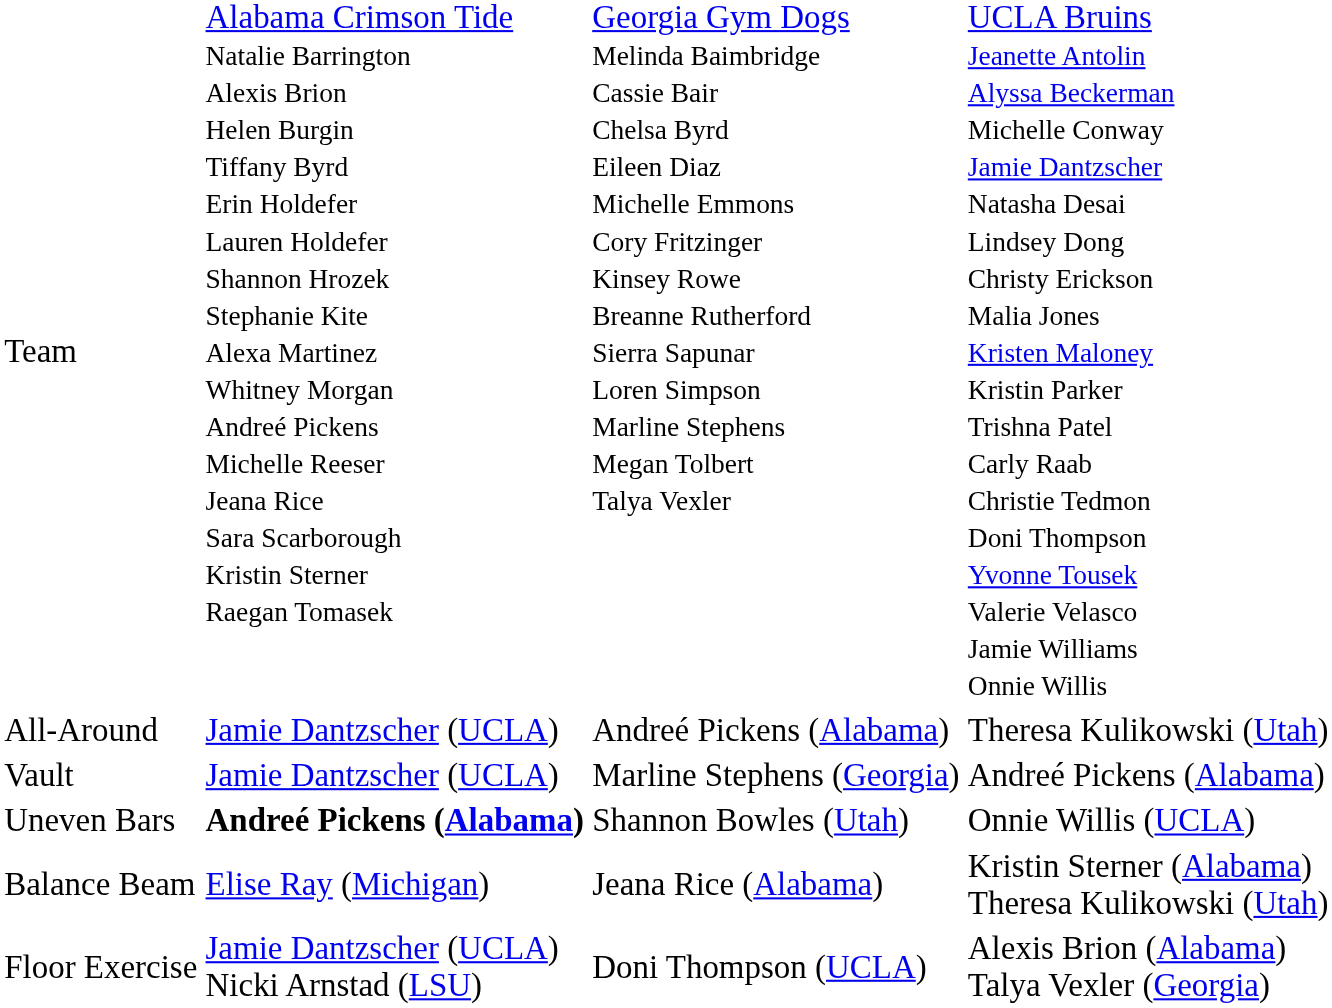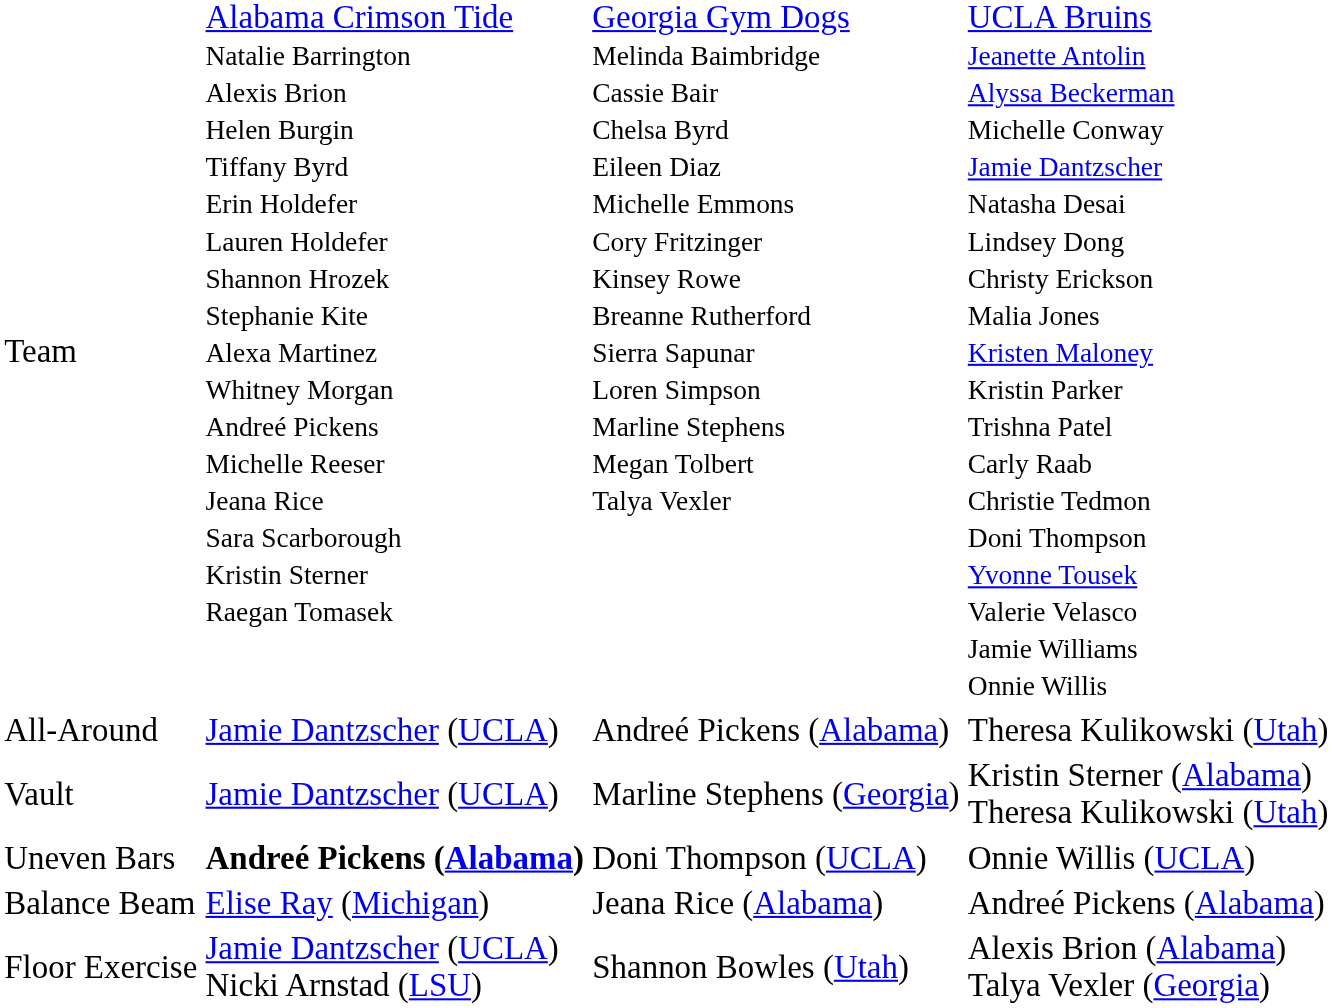Vault | column 4: Andreé Pickens (Alabama) -> Kristin Sterner (Alabama) Theresa Kulikowski (Utah)
Uneven Bars | column 3: Shannon Bowles (Utah) -> Doni Thompson (UCLA)
Balance Beam | column 4: Kristin Sterner (Alabama) Theresa Kulikowski (Utah) -> Andreé Pickens (Alabama)
Floor Exercise | column 3: Doni Thompson (UCLA) -> Shannon Bowles (Utah)
